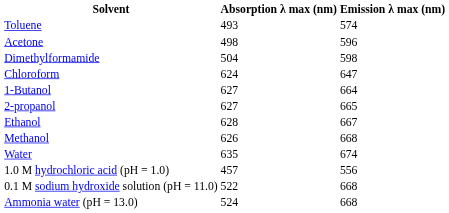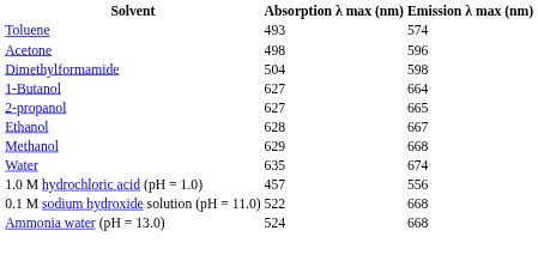- row: Chloroform | 624 | 647
Methanol | Absorption λ max (nm): 626 -> 629
